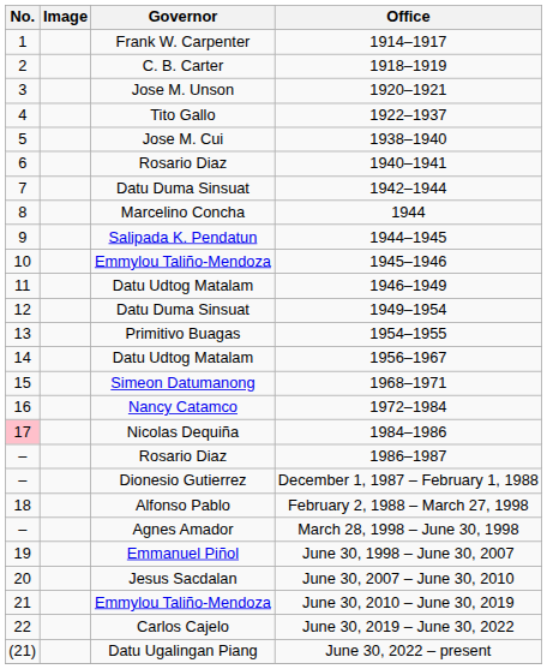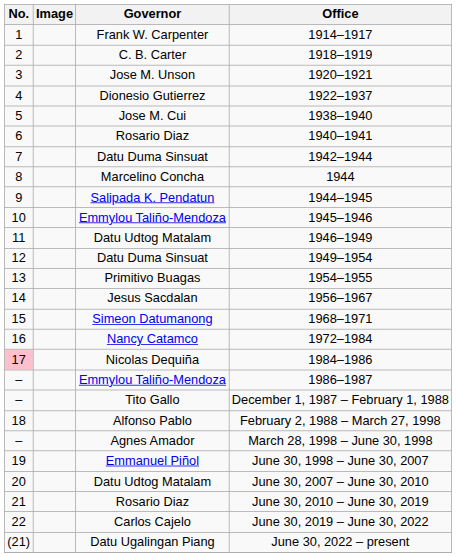1922–1937 | Governor: Tito Gallo -> Dionesio Gutierrez
1956–1967 | Governor: Datu Udtog Matalam -> Jesus Sacdalan
1986–1987 | Governor: Rosario Diaz -> Emmylou Taliño-Mendoza
December 1, 1987 – February 1, 1988 | Governor: Dionesio Gutierrez -> Tito Gallo
June 30, 2007 – June 30, 2010 | Governor: Jesus Sacdalan -> Datu Udtog Matalam
June 30, 2010 – June 30, 2019 | Governor: Emmylou Taliño-Mendoza -> Rosario Diaz
